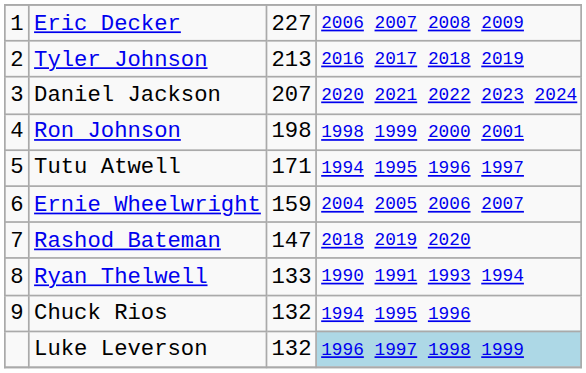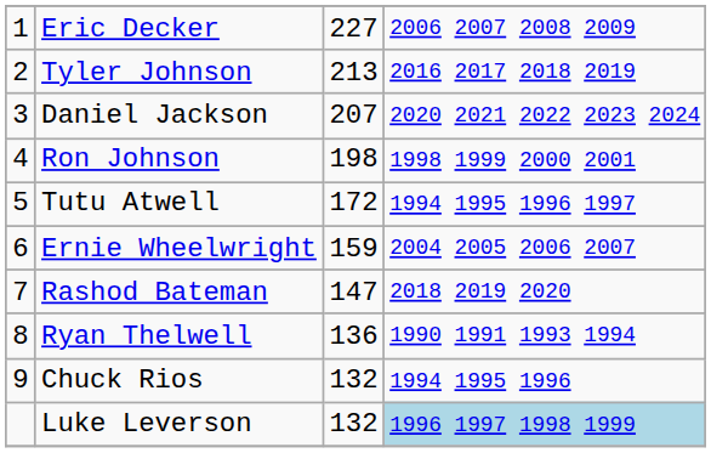Tutu Atwell | column 3: 171 -> 172
Ryan Thelwell | column 3: 133 -> 136
